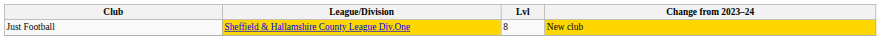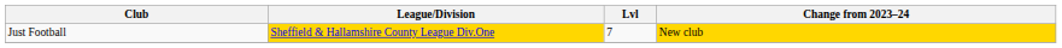Just Football | Lvl: 8 -> 7
